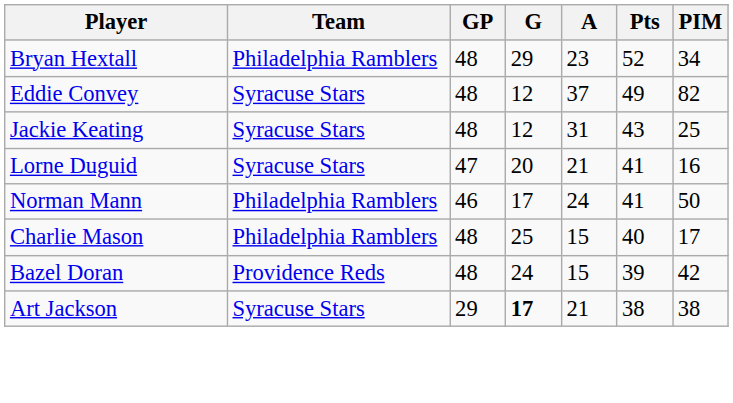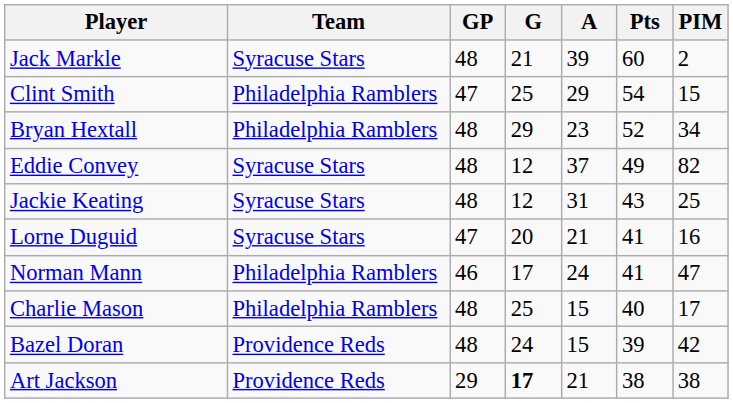+ row: Jack Markle | Syracuse Stars | 48 | 21 | 39 | 60 | 2
+ row: Clint Smith | Philadelphia Ramblers | 47 | 25 | 29 | 54 | 15
Norman Mann | PIM: 50 -> 47
Art Jackson | Team: Syracuse Stars -> Providence Reds
